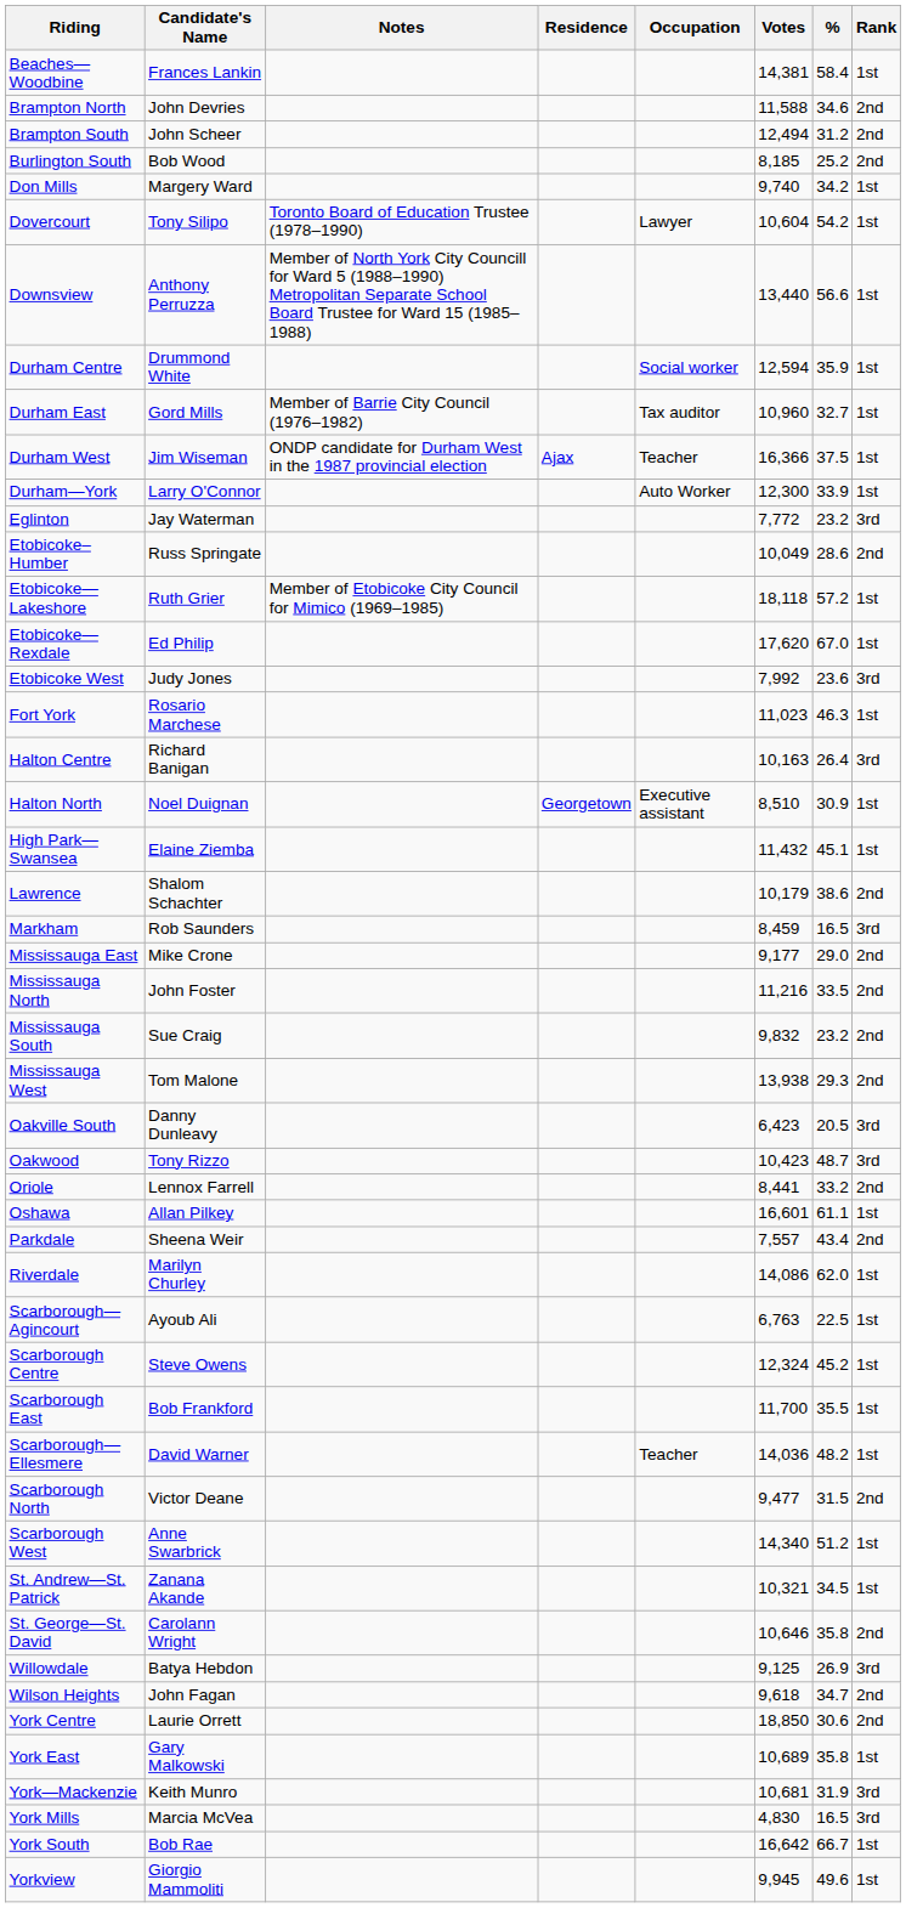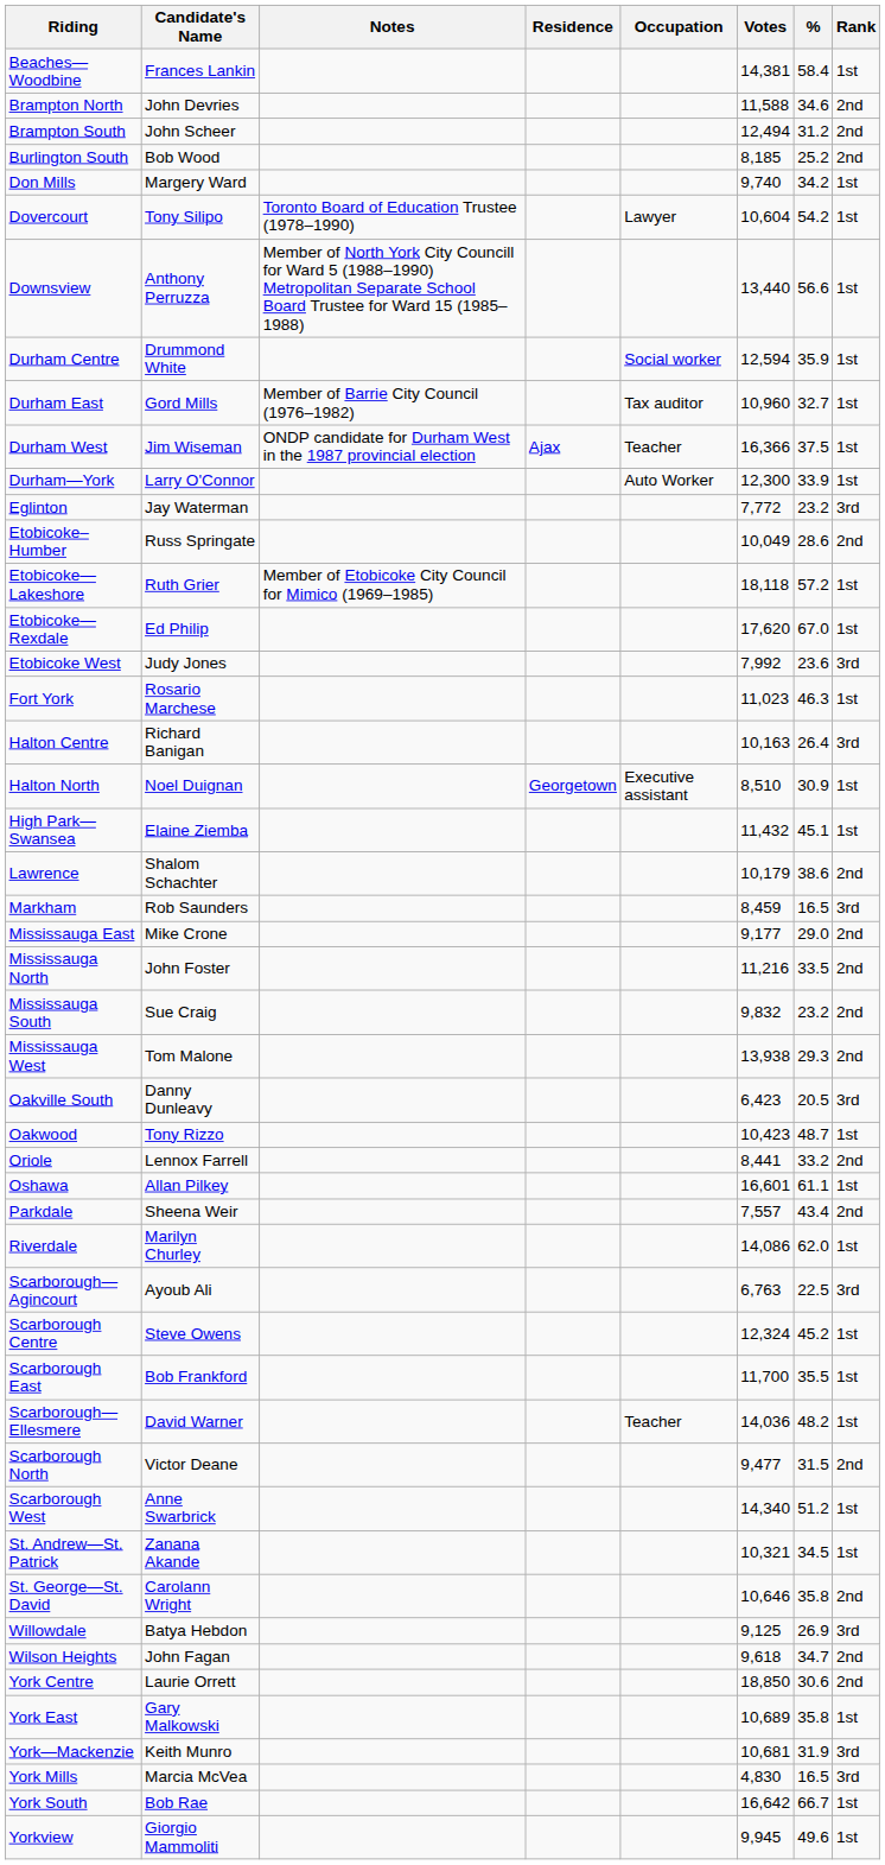Oakwood | Rank: 3rd -> 1st
Scarborough—Agincourt | Rank: 1st -> 3rd
